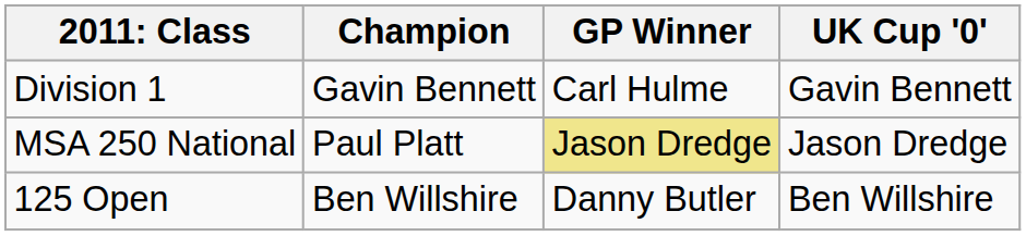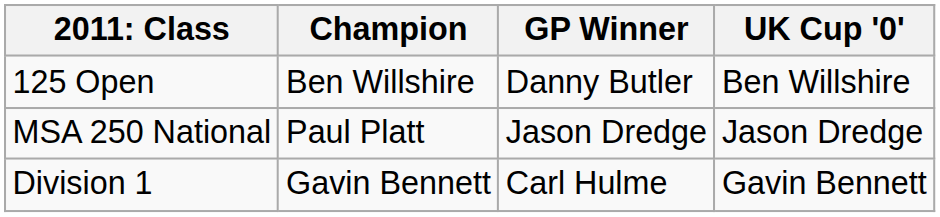rows swapped: Division 1 <-> 125 Open
MSA 250 National | GP Winner: khaki background -> no background
